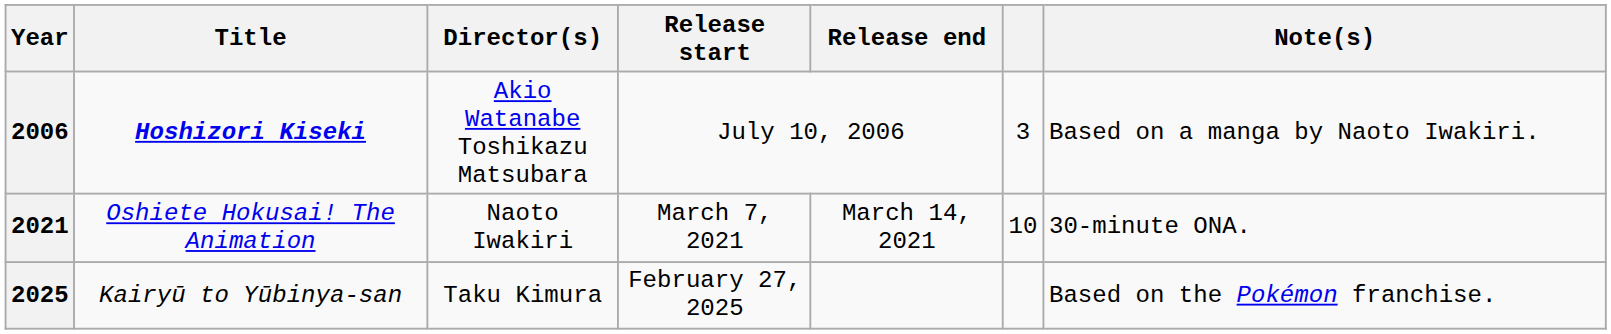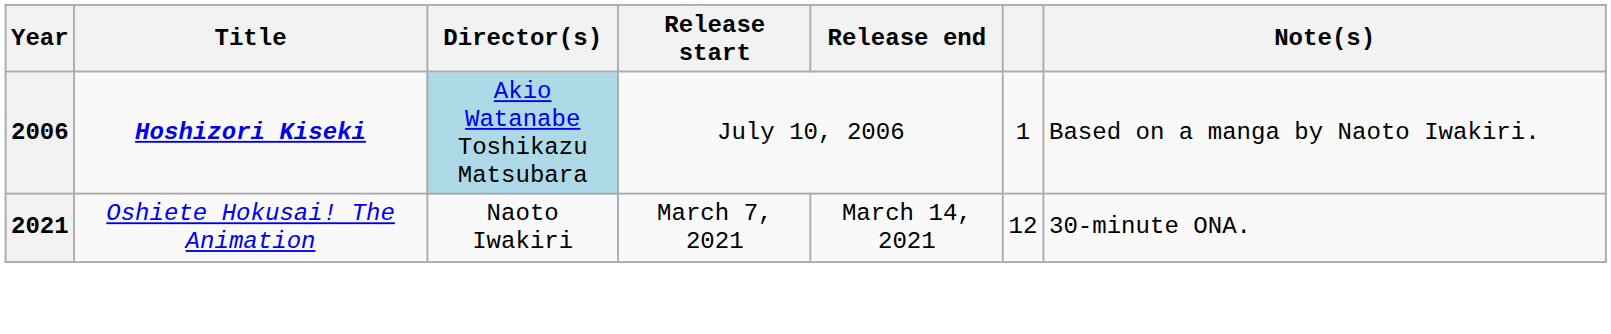2006 | Director(s): no background -> lightblue background
2006 | column 6: 3 -> 1
2021 | column 6: 10 -> 12
- row: 2025 | Kairyū to Yūbinya-san | Taku Kimura | February 27, 2025 | Based on the Pokémon franchise.
